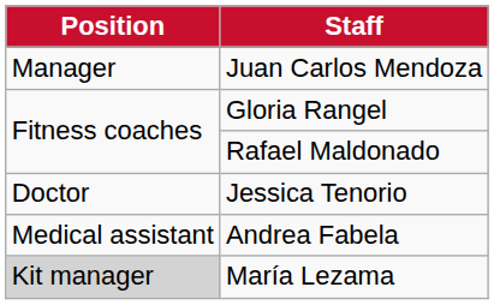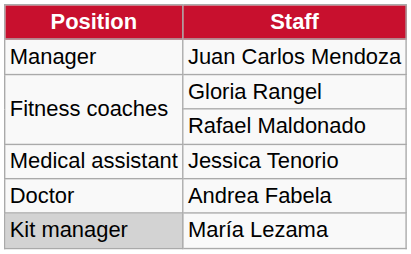Jessica Tenorio | Position: Doctor -> Medical assistant
Andrea Fabela | Position: Medical assistant -> Doctor
